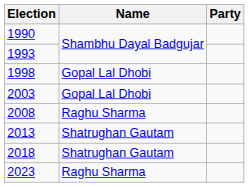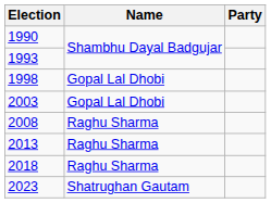2013 | Name: Shatrughan Gautam -> Raghu Sharma
2018 | Name: Shatrughan Gautam -> Raghu Sharma
2023 | Name: Raghu Sharma -> Shatrughan Gautam
